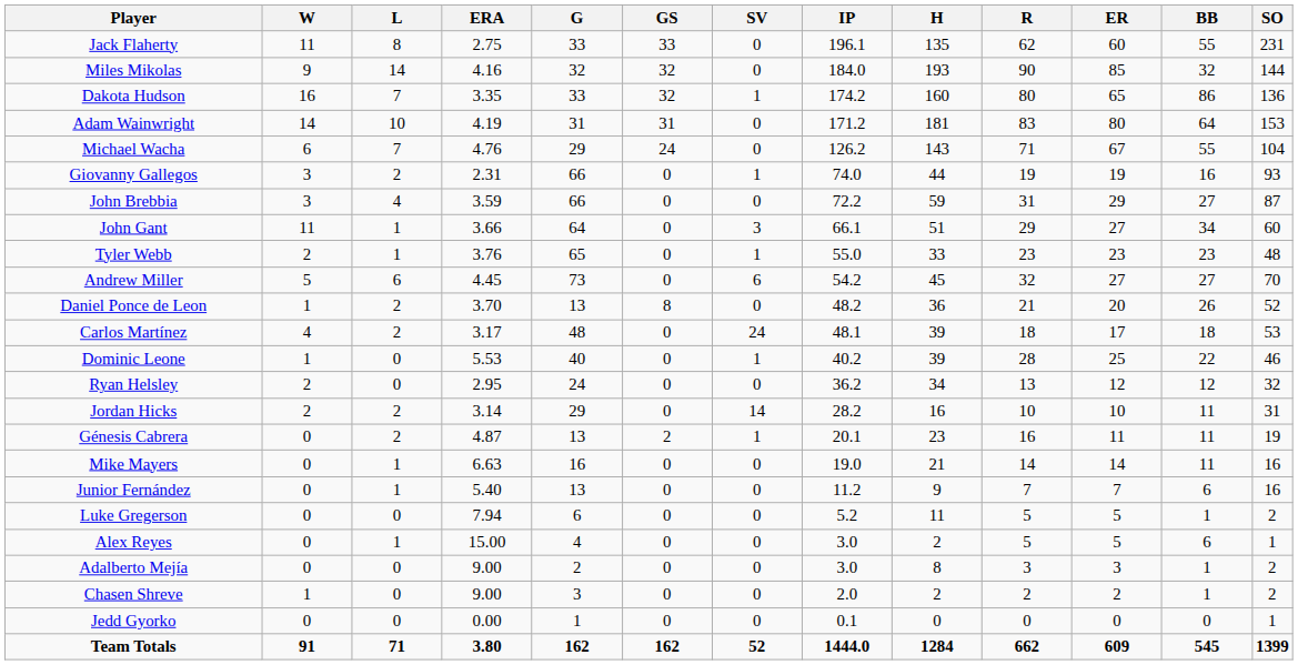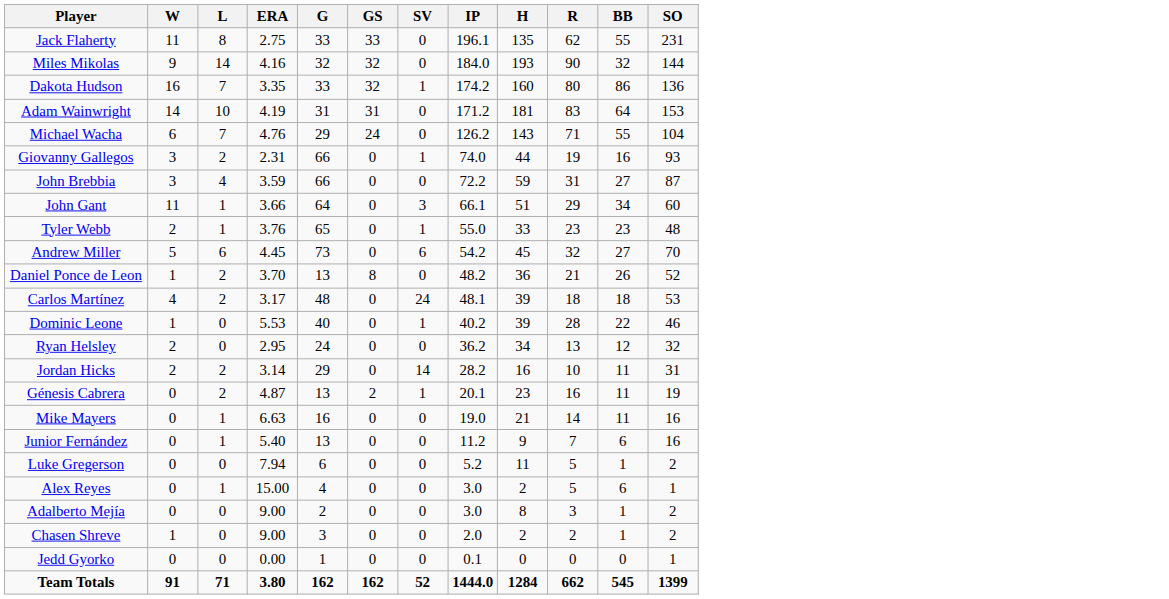- column: ER | 60 | 85 | 65 | 80 | 67 | 19 | 29 | 27 | 23 | 27 | 20 | 17 | 25 | 12 | 10 | 11 | 14 | 7 | 5 | 5 | 3 | 2 | 0 | 609
